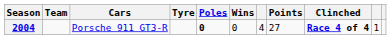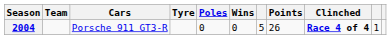2004 | Poles: bold -> normal
2004 | column 7: 4 -> 5
2004 | Points: 27 -> 26
